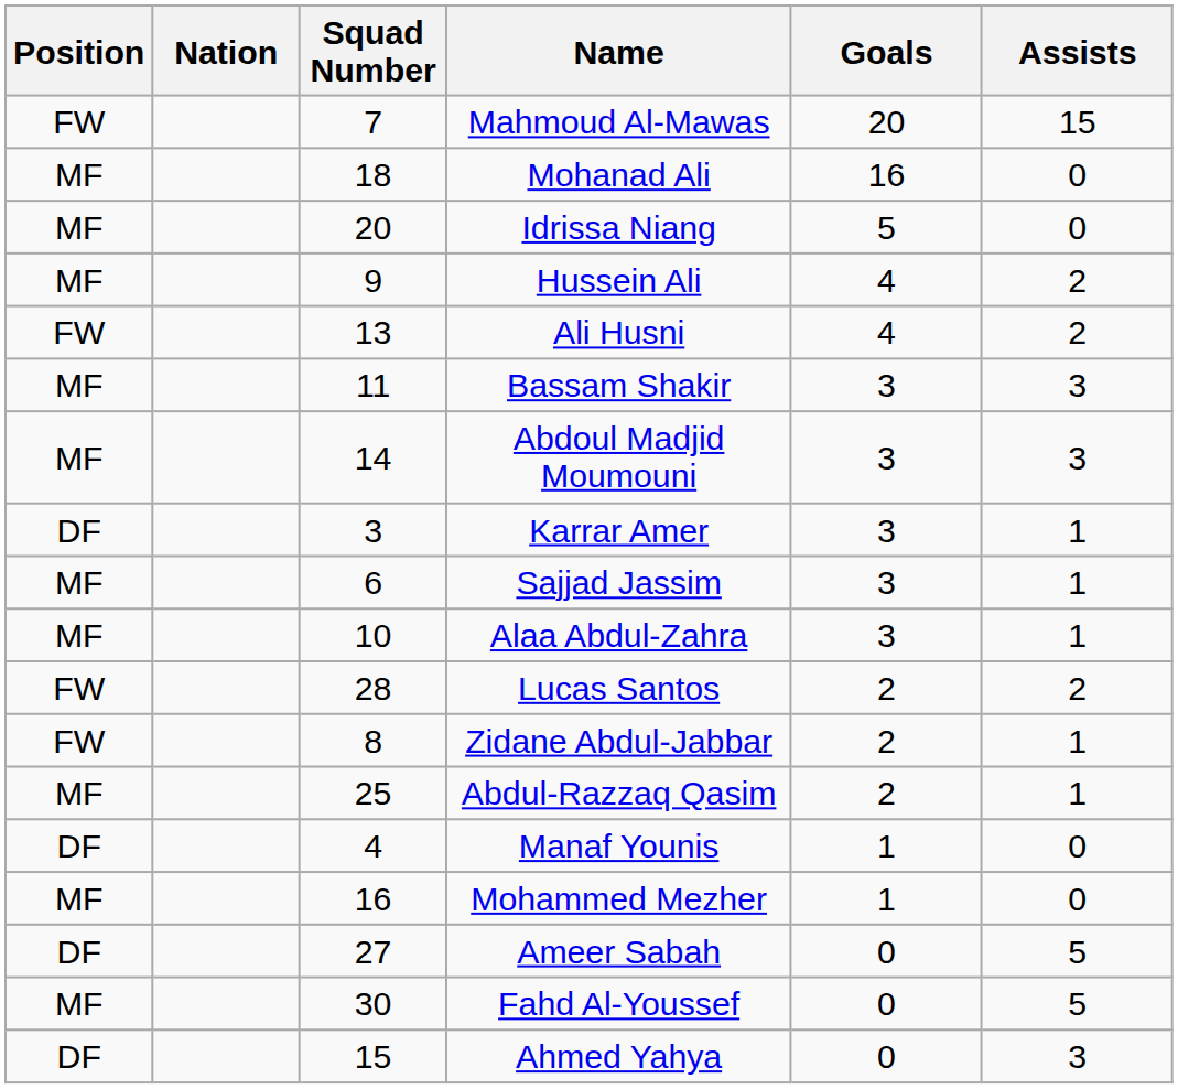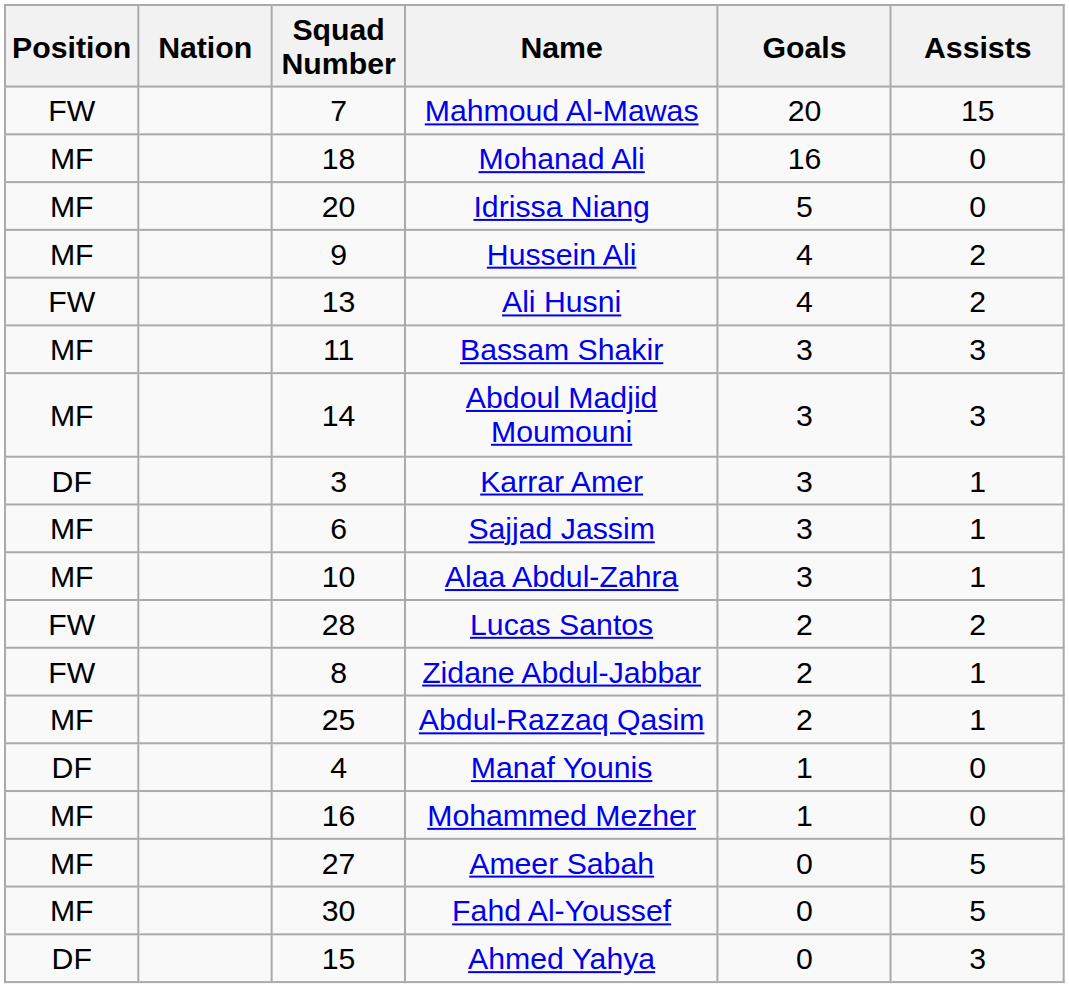Ameer Sabah | Position: DF -> MF
